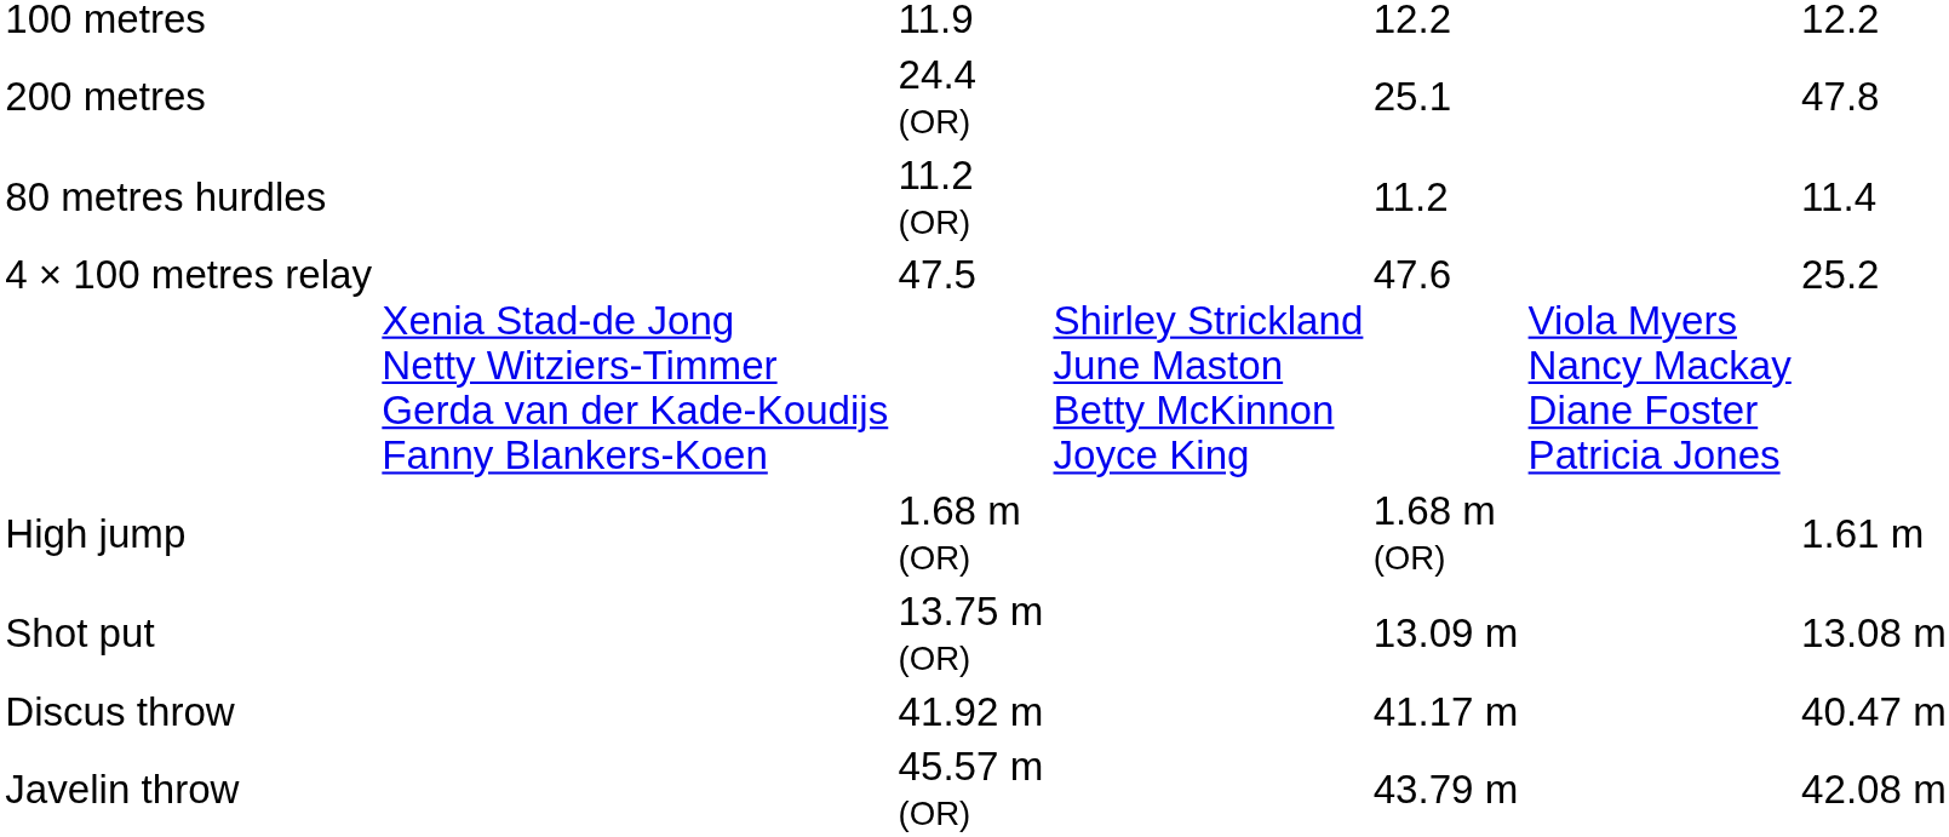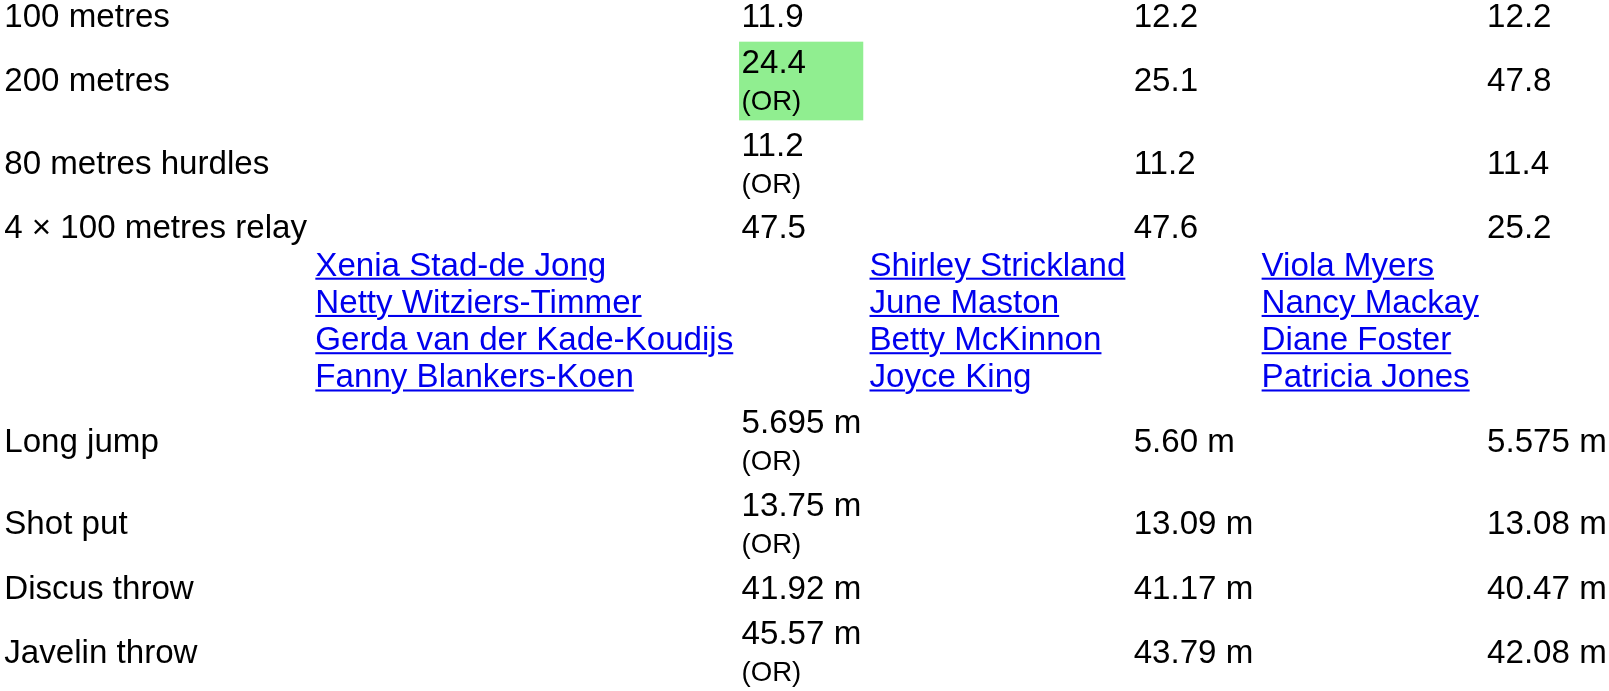200 metres | column 3: no background -> lightgreen background
- row: High jump | 1.68 m (OR) | 1.68 m (OR) | 1.61 m
+ row: Long jump | 5.695 m (OR) | 5.60 m | 5.575 m
